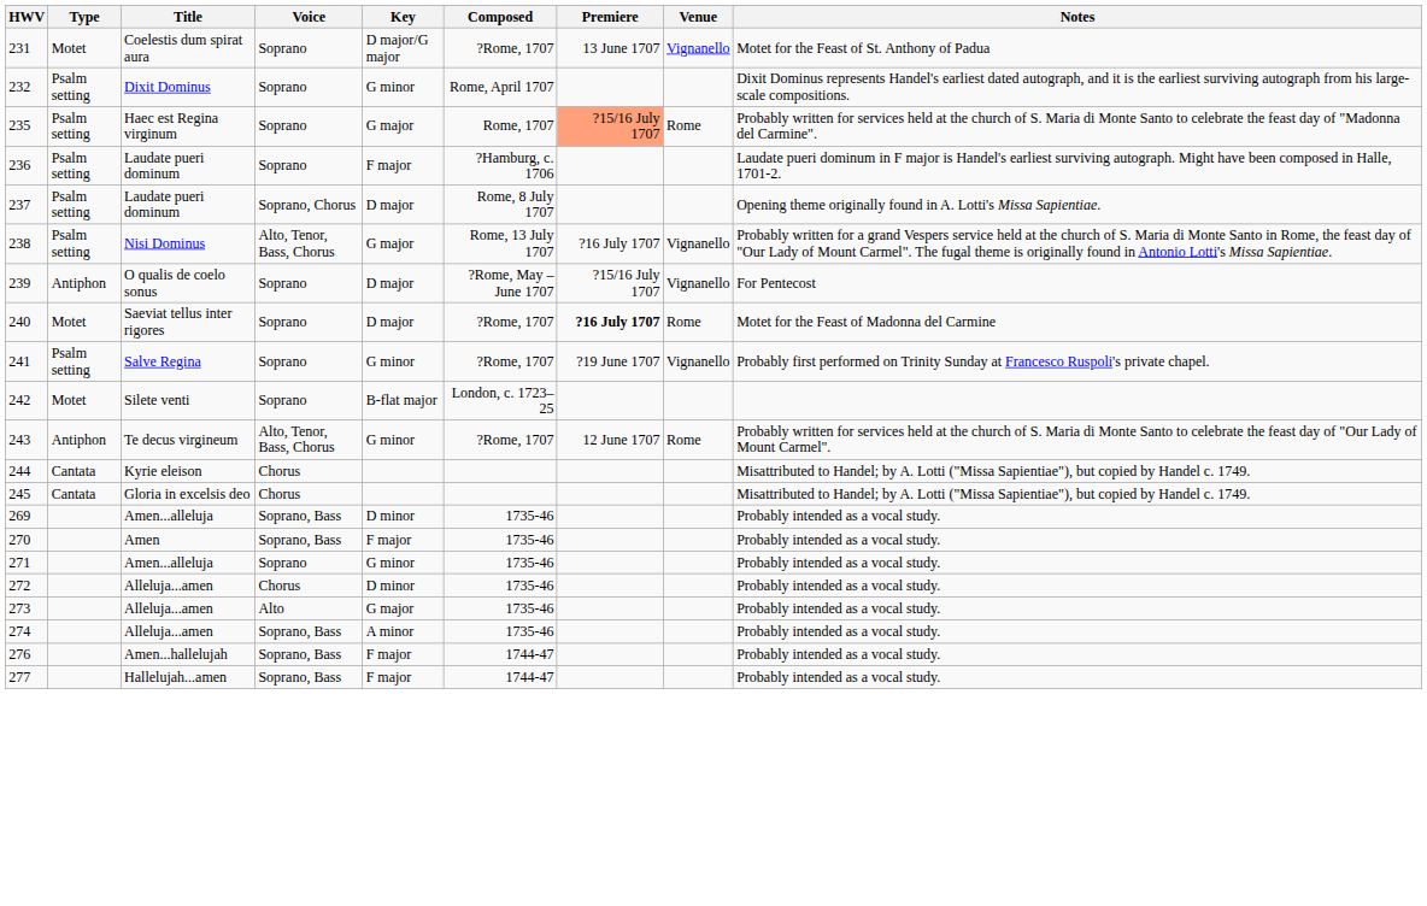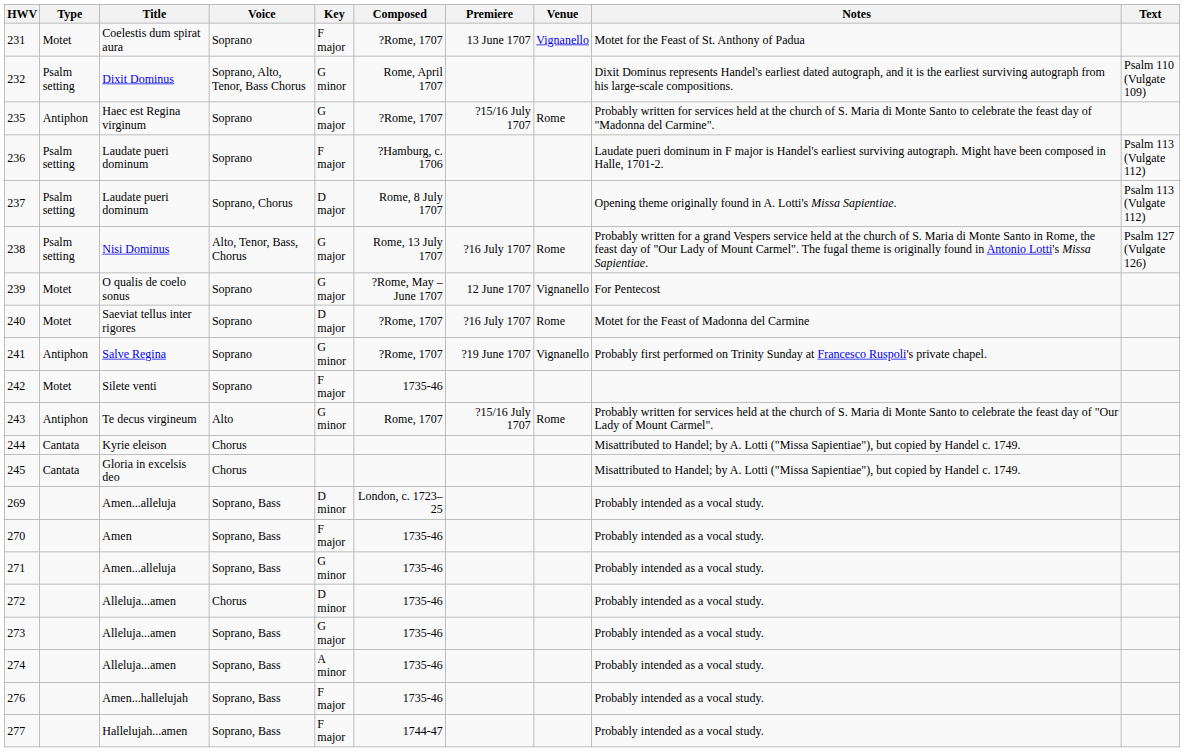+ column: Text | Psalm 110 (Vulgate 109) | Psalm 113 (Vulgate 112) | Psalm 113 (Vulgate 112) | Psalm 127 (Vulgate 126)
231 | Key: D major/G major -> F major
232 | Voice: Soprano -> Soprano, Alto, Tenor, Bass Chorus
235 | Type: Psalm setting -> Antiphon
235 | Composed: Rome, 1707 -> ?Rome, 1707
235 | Premiere: lightsalmon background -> no background
238 | Venue: Vignanello -> Rome
239 | Type: Antiphon -> Motet
239 | Key: D major -> G major
239 | Premiere: ?15/16 July 1707 -> 12 June 1707
240 | Premiere: bold -> normal
241 | Type: Psalm setting -> Antiphon
242 | Key: B-flat major -> F major
242 | Composed: London, c. 1723–25 -> 1735-46
243 | Voice: Alto, Tenor, Bass, Chorus -> Alto
243 | Composed: ?Rome, 1707 -> Rome, 1707
243 | Premiere: 12 June 1707 -> ?15/16 July 1707
269 | Composed: 1735-46 -> London, c. 1723–25
271 | Voice: Soprano -> Soprano, Bass
273 | Voice: Alto -> Soprano, Bass
276 | Composed: 1744-47 -> 1735-46
